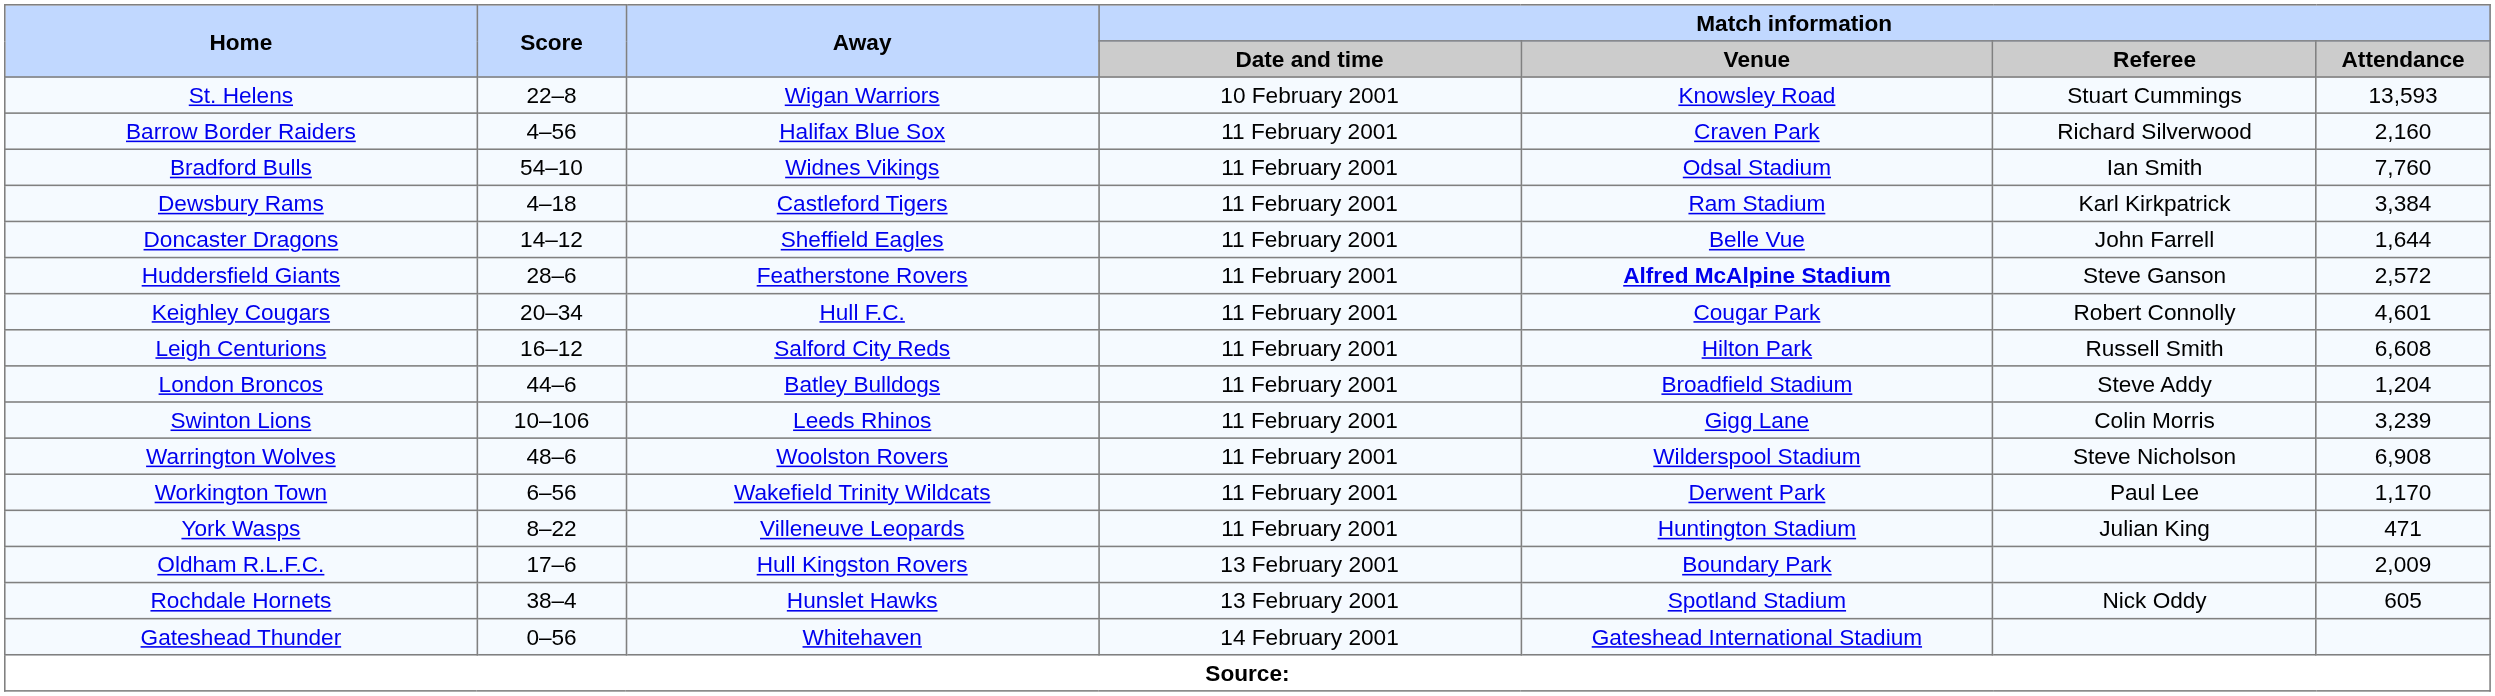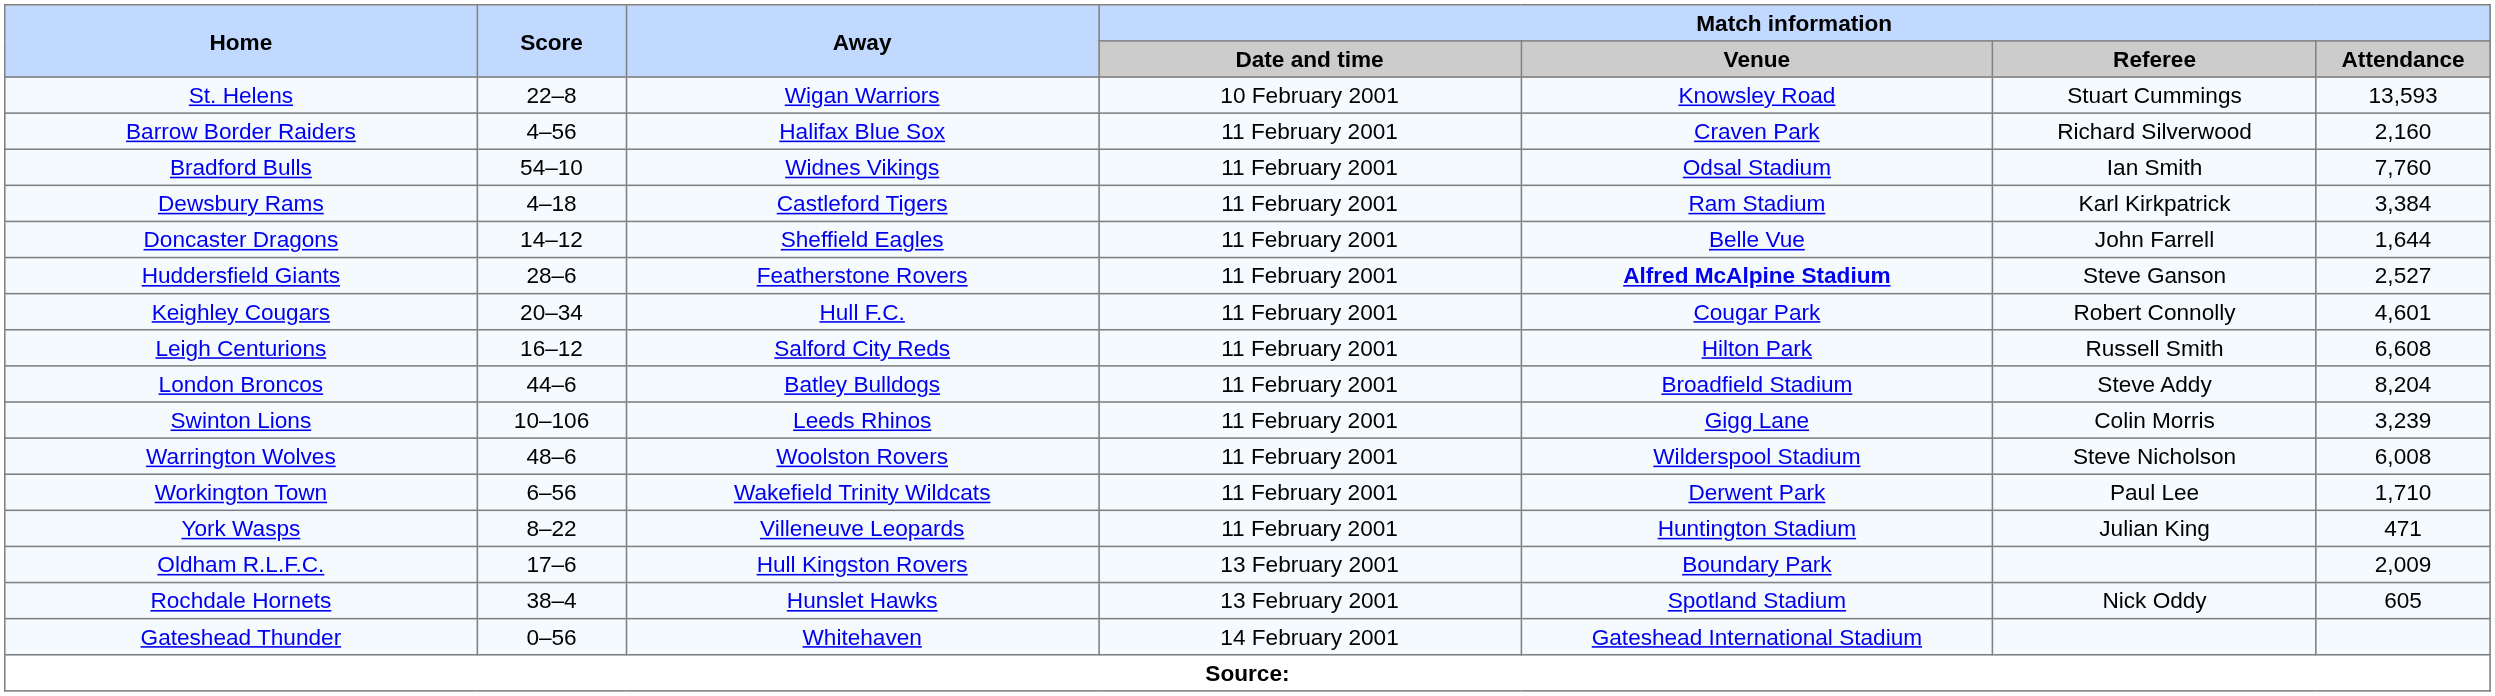Huddersfield Giants | Match information / Attendance: 2,572 -> 2,527
London Broncos | Match information / Attendance: 1,204 -> 8,204
Warrington Wolves | Match information / Attendance: 6,908 -> 6,008
Workington Town | Match information / Attendance: 1,170 -> 1,710
